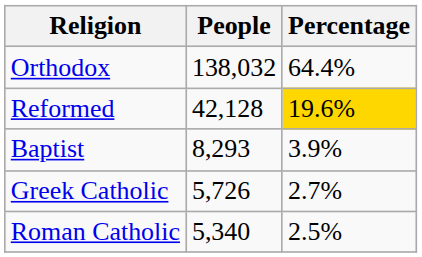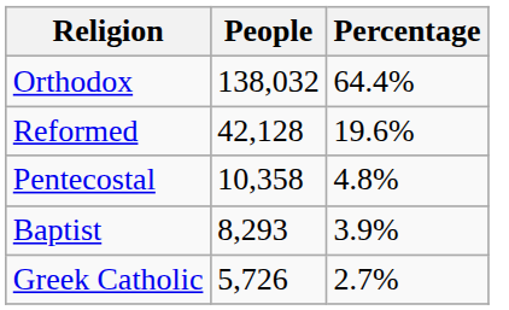Reformed | Percentage: gold background -> no background
+ row: Pentecostal | 10,358 | 4.8%
- row: Roman Catholic | 5,340 | 2.5%
